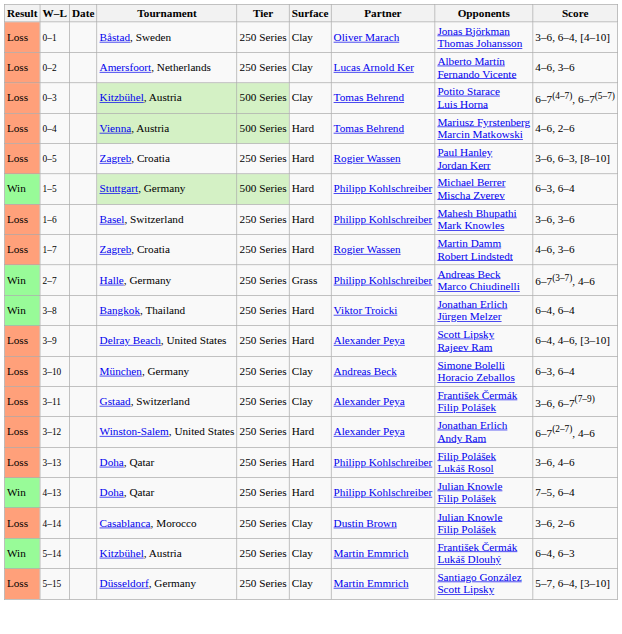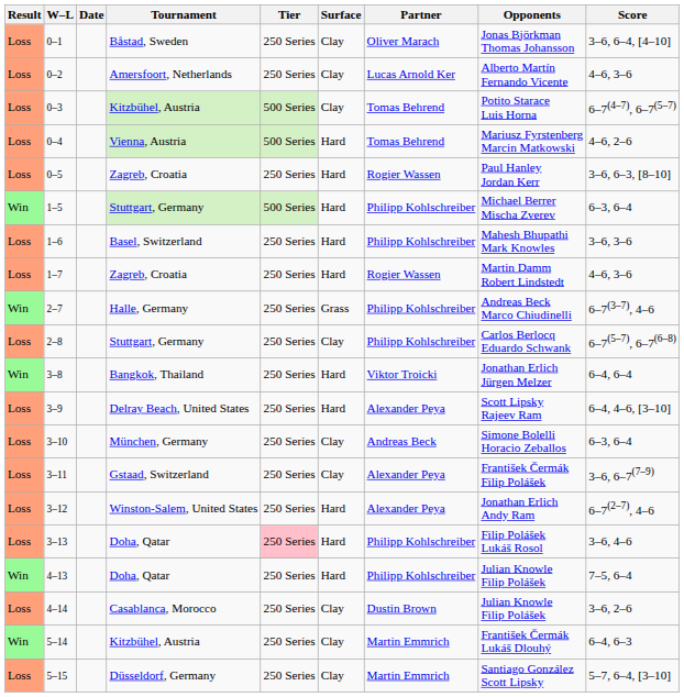+ row: Loss | 2–8 | Stuttgart, Germany | 250 Series | Clay | Philipp Kohlschreiber | Carlos Berlocq Eduardo Schwank | 6–7(5–7), 6–7(6–8)
3–13 | Tier: no background -> pink background
